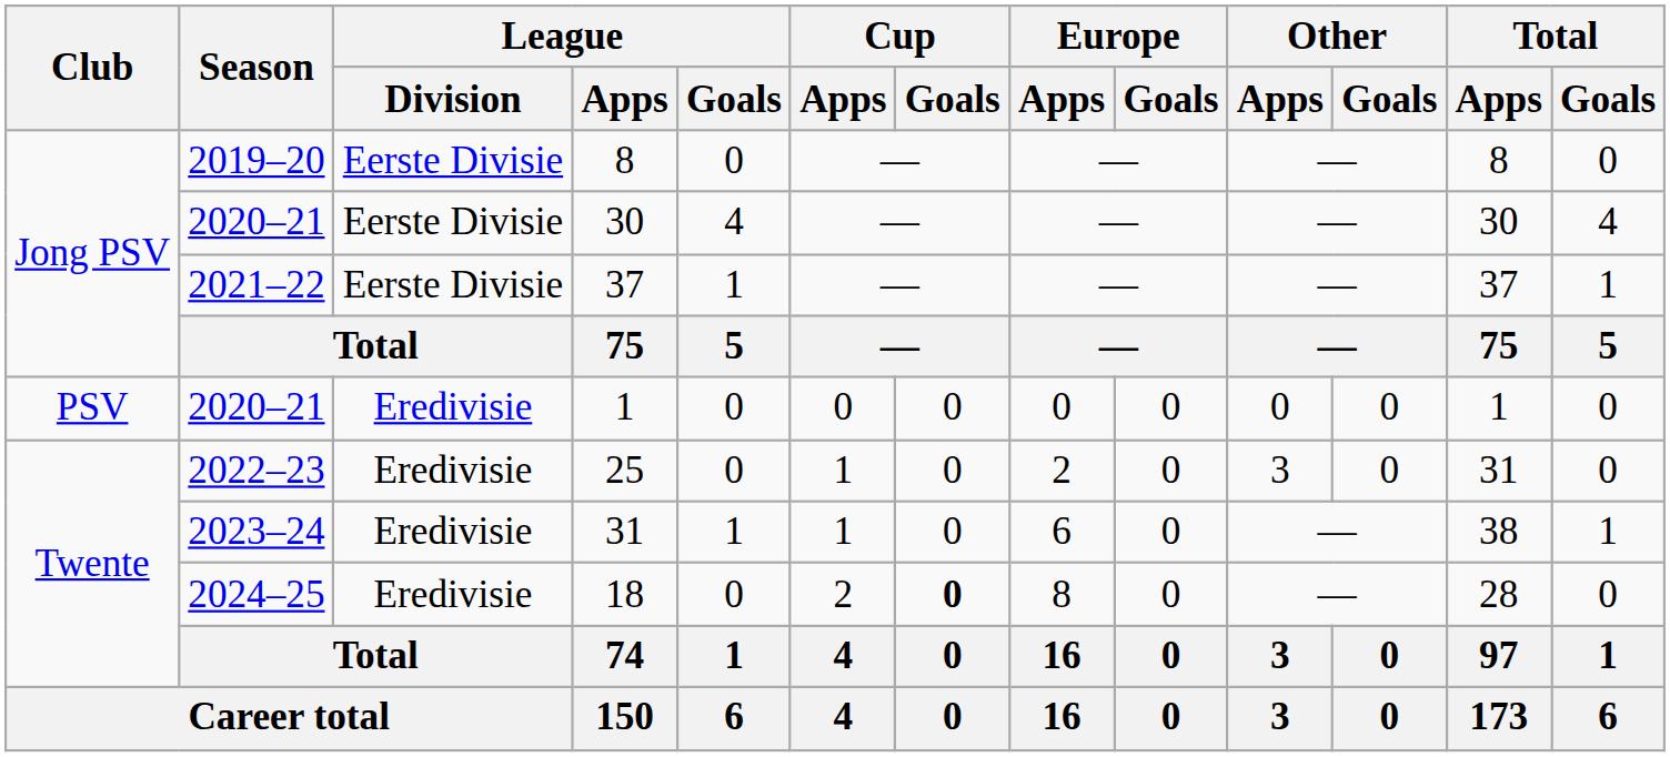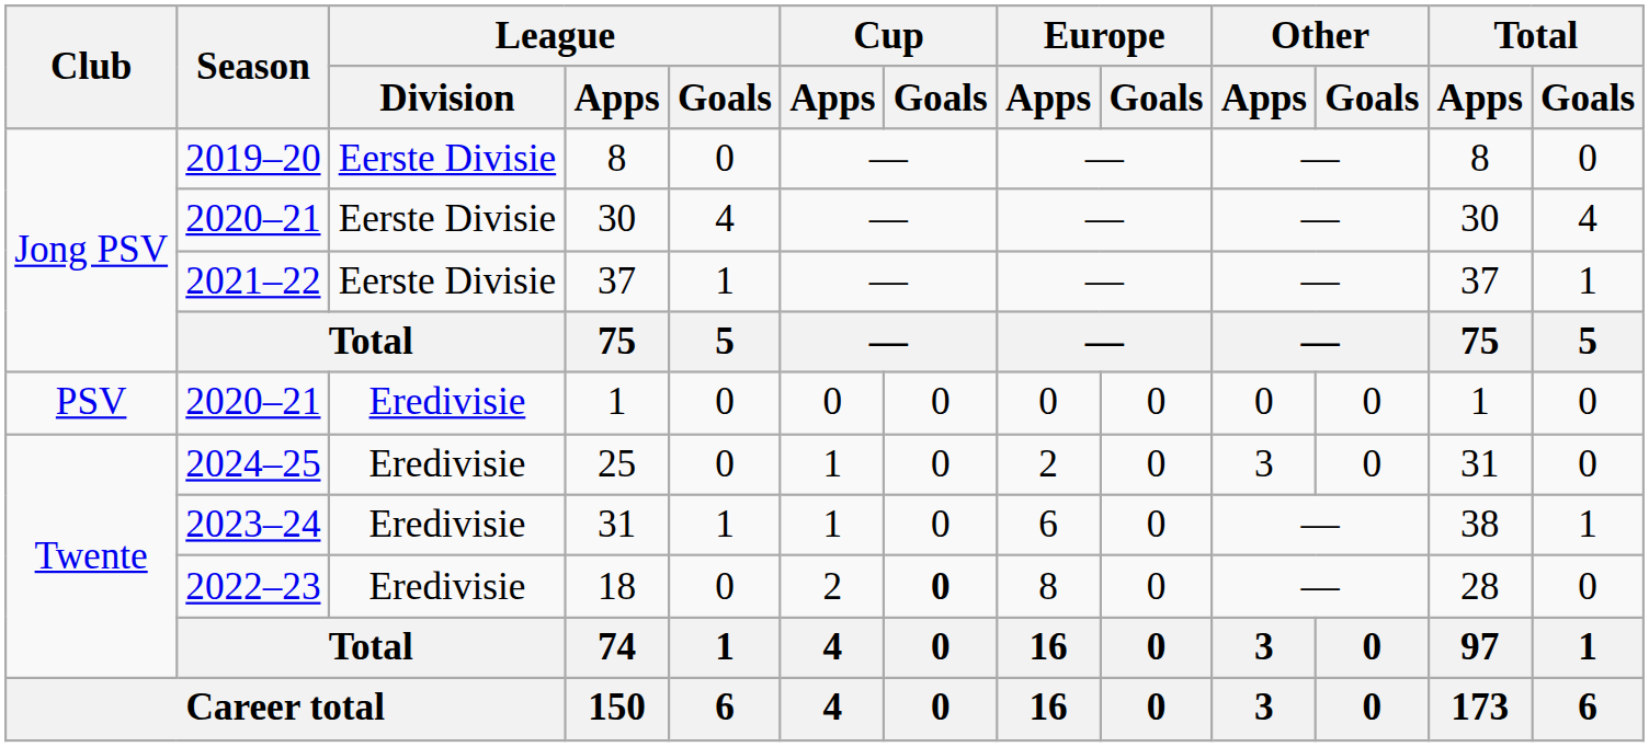25 | Season: 2022–23 -> 2024–25
18 | Season: 2024–25 -> 2022–23
